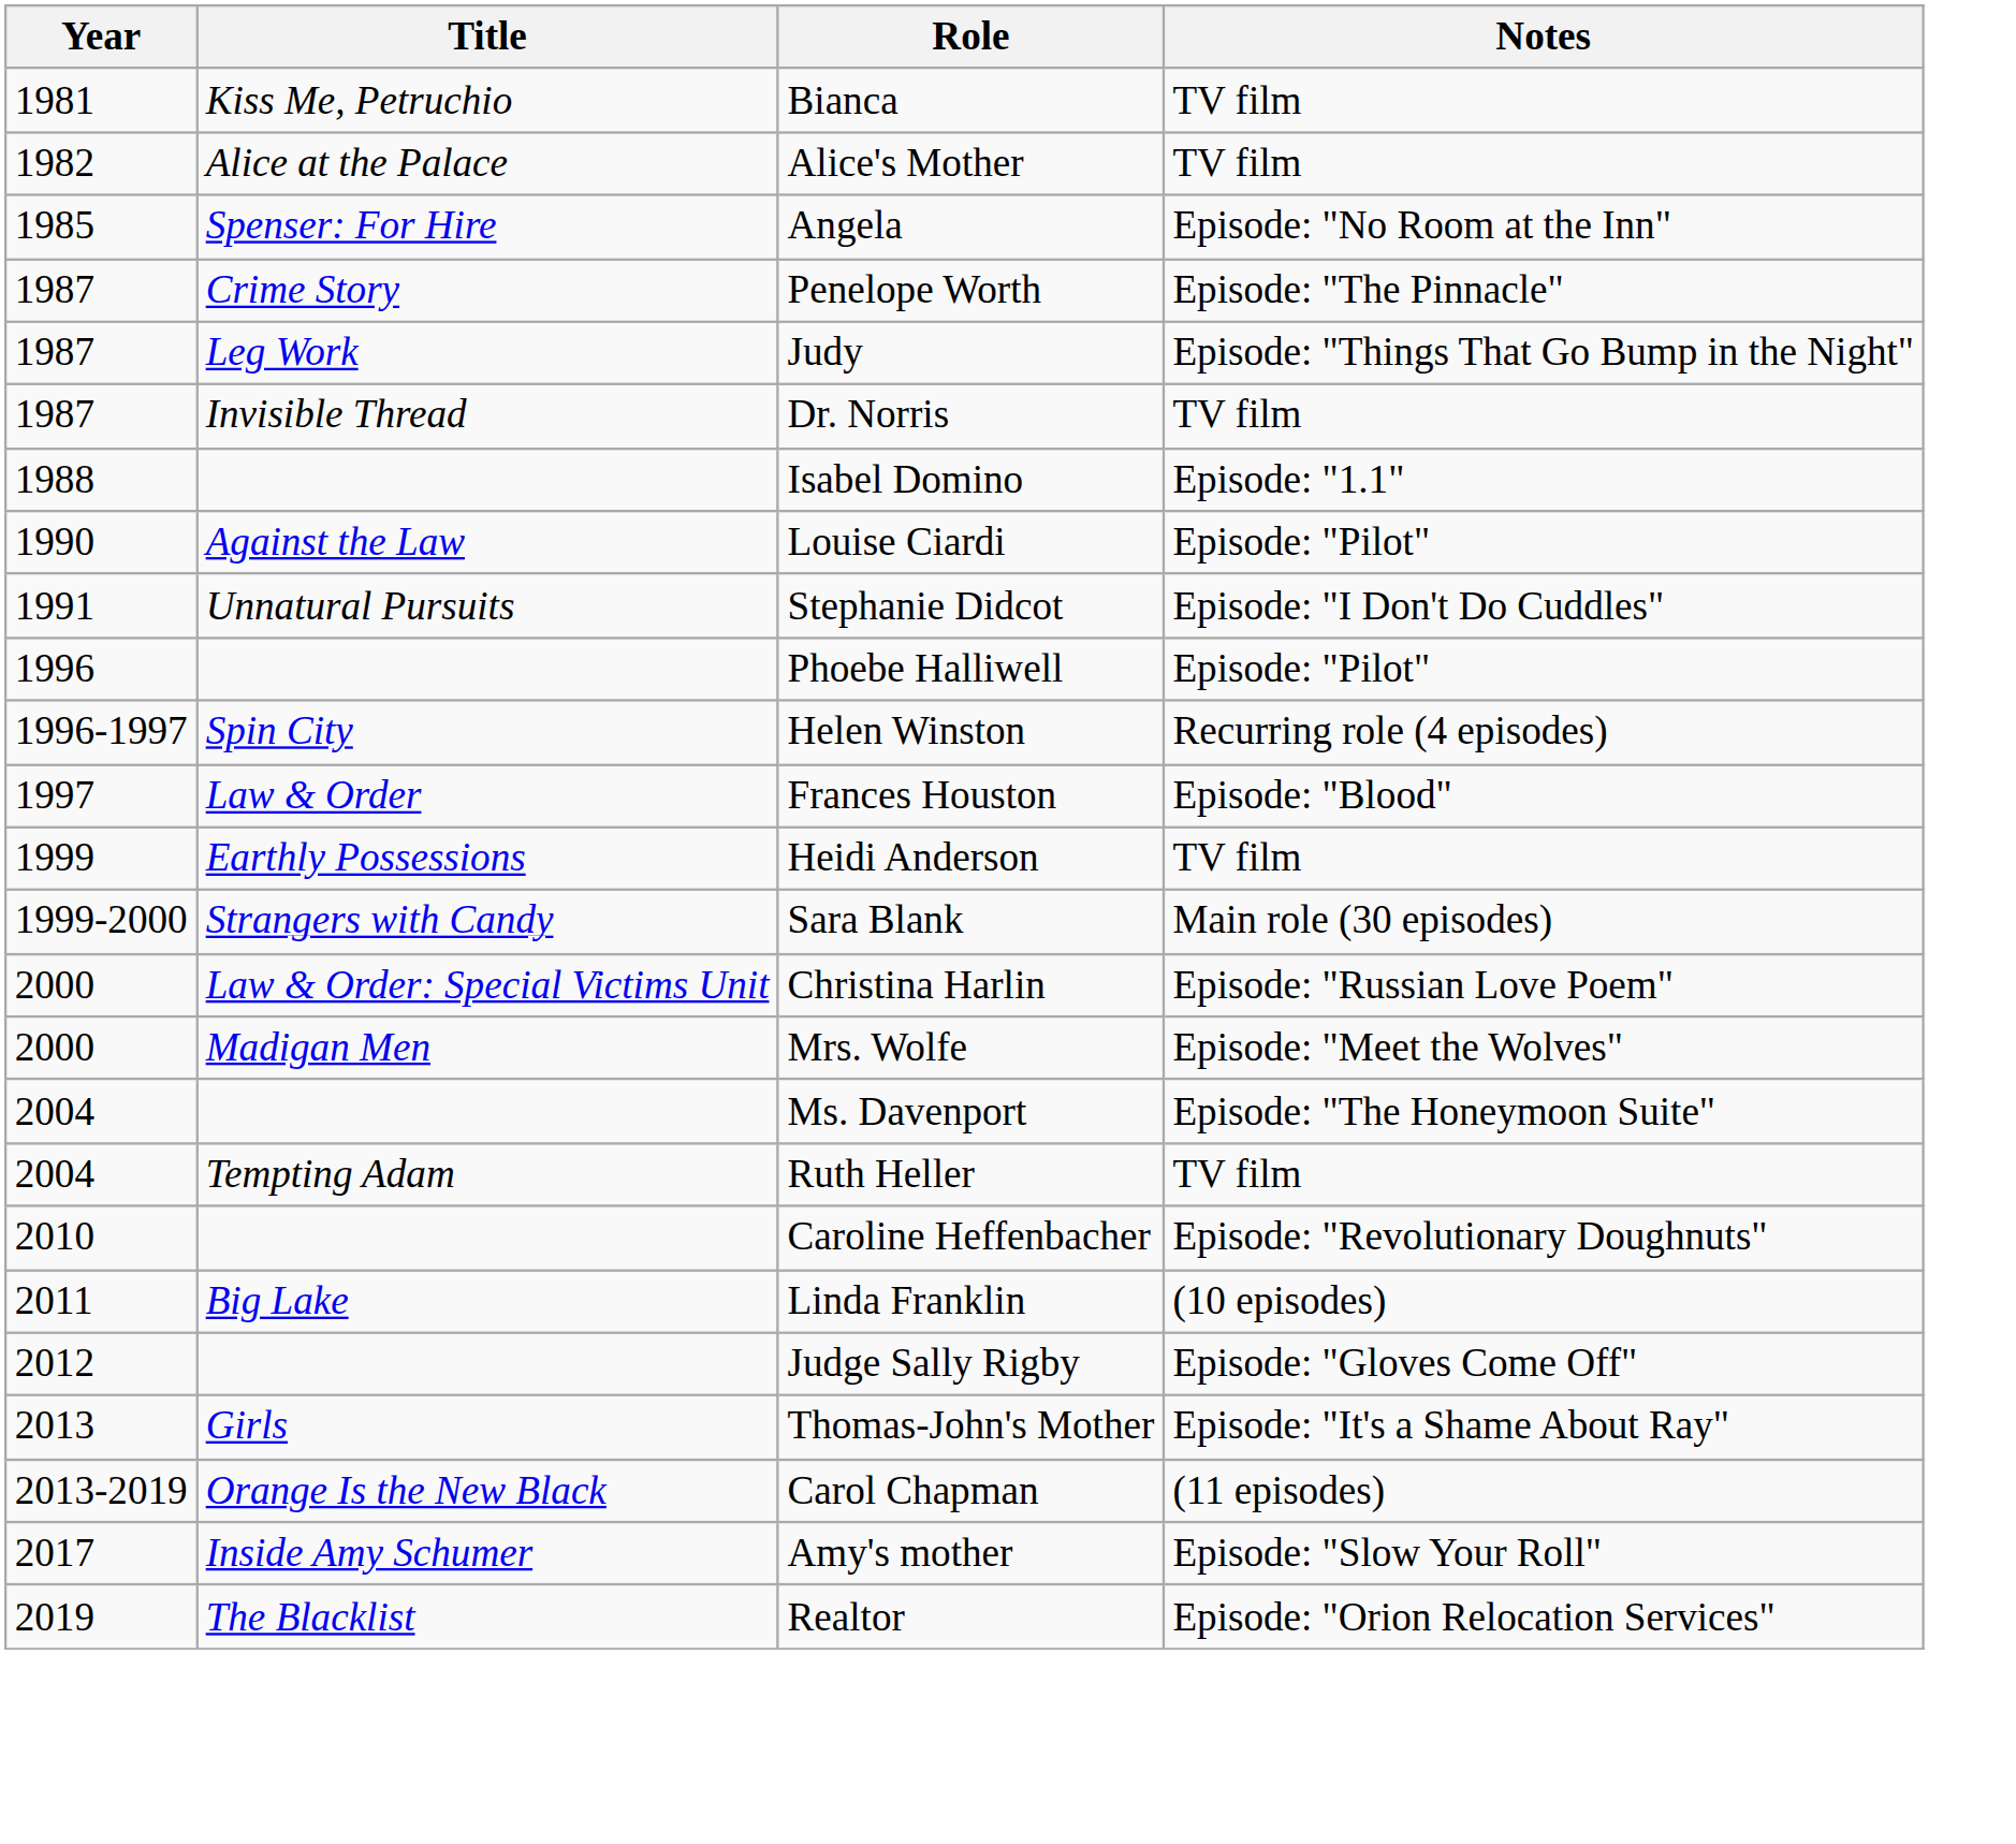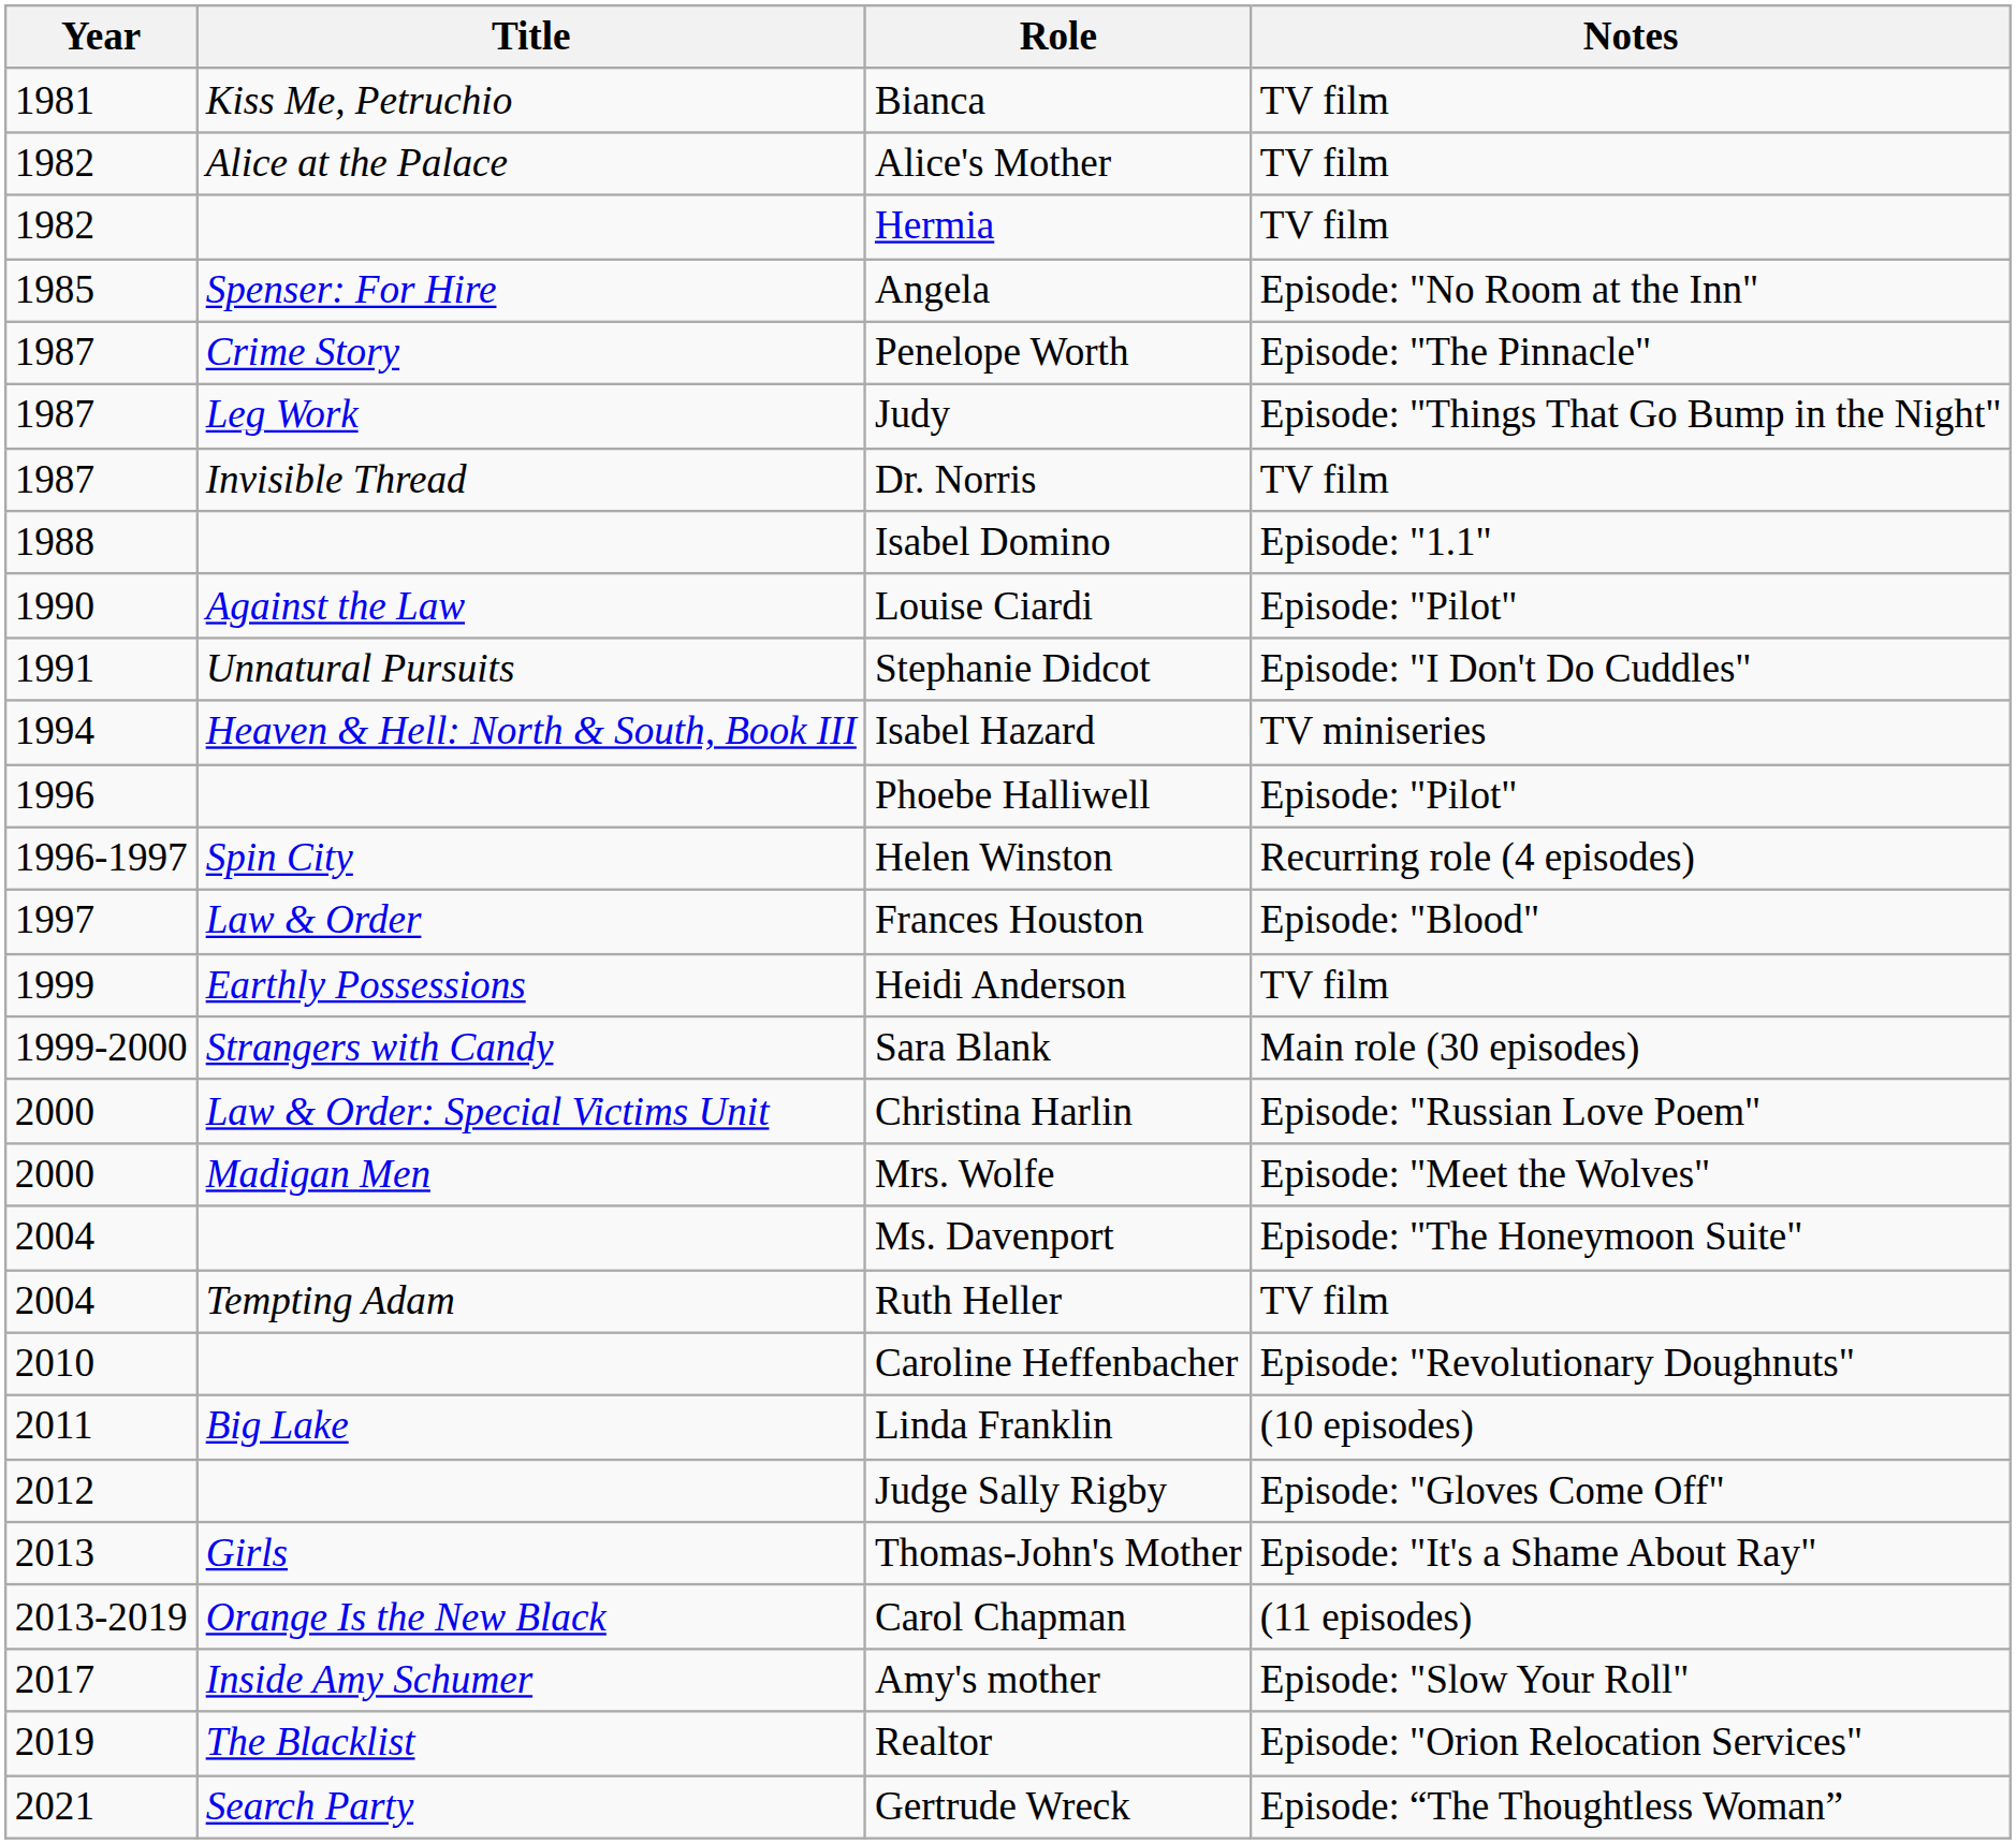+ row: 1982 | Hermia | TV film
+ row: 1994 | Heaven & Hell: North & South, Book III | Isabel Hazard | TV miniseries
+ row: 2021 | Search Party | Gertrude Wreck | Episode: “The Thoughtless Woman”
